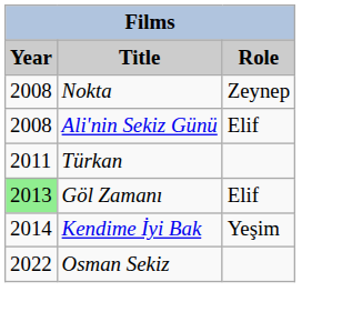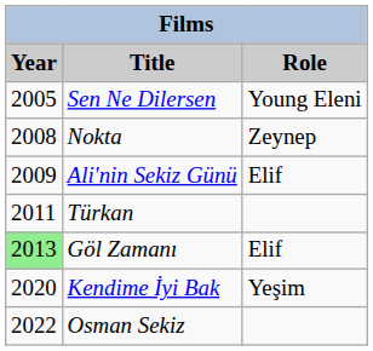+ row: 2005 | Sen Ne Dilersen | Young Eleni
Ali'nin Sekiz Günü | Year: 2008 -> 2009
Kendime İyi Bak | Year: 2014 -> 2020
